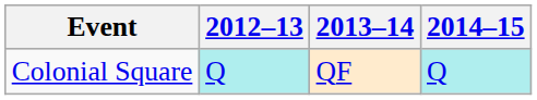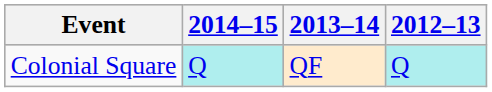columns swapped: 2012–13 <-> 2014–15
